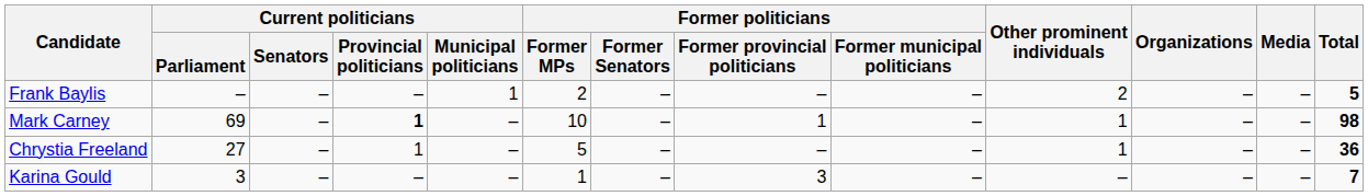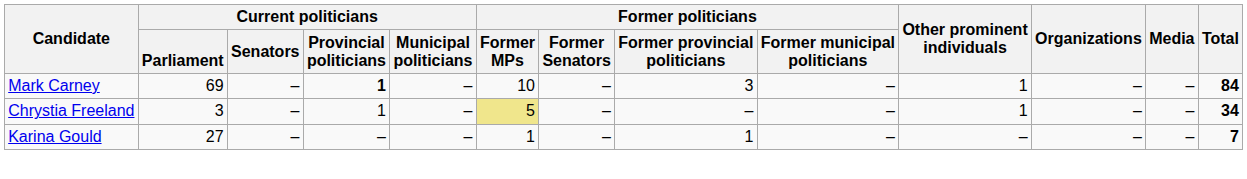- row: Frank Baylis | – | – | – | 1 | 2 | – | – | – | 2 | – | – | 5
Mark Carney | Former politicians / Former provincial politicians: 1 -> 3
Mark Carney | Total: 98 -> 84
Chrystia Freeland | Current politicians / Parliament: 27 -> 3
Chrystia Freeland | Former politicians / Former MPs: no background -> khaki background
Chrystia Freeland | Total: 36 -> 34
Karina Gould | Current politicians / Parliament: 3 -> 27
Karina Gould | Former politicians / Former provincial politicians: 3 -> 1
